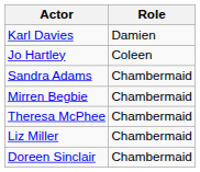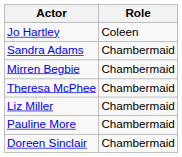- row: Karl Davies | Damien
+ row: Pauline More | Chambermaid
